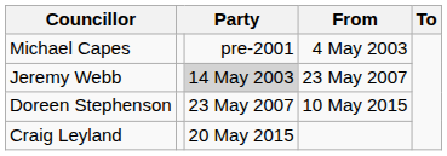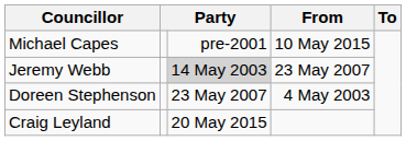Michael Capes | From: 4 May 2003 -> 10 May 2015
Doreen Stephenson | From: 10 May 2015 -> 4 May 2003
